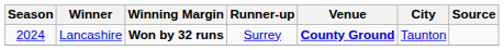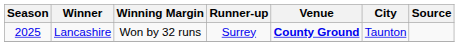Lancashire | Season: 2024 -> 2025
Lancashire | Winning Margin: bold -> normal
